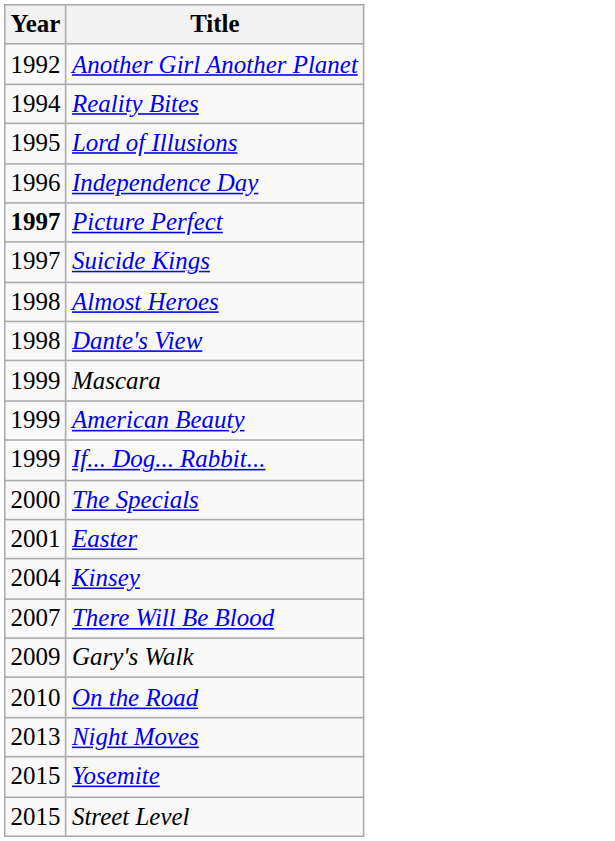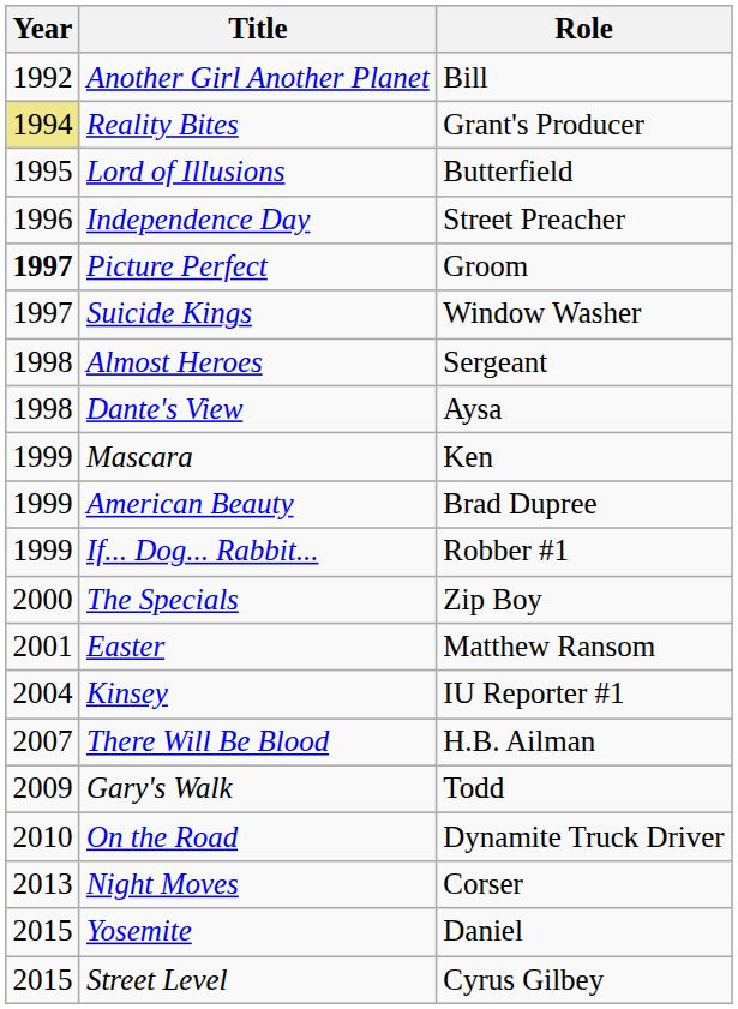+ column: Role | Bill | Grant's Producer | Butterfield | Street Preacher | Groom | Window Washer | Sergeant | Aysa | Ken | Brad Dupree | Robber #1 | Zip Boy | Matthew Ransom | IU Reporter #1 | H.B. Ailman | Todd | Dynamite Truck Driver | Corser | Daniel | Cyrus Gilbey
Reality Bites | Year: no background -> khaki background
